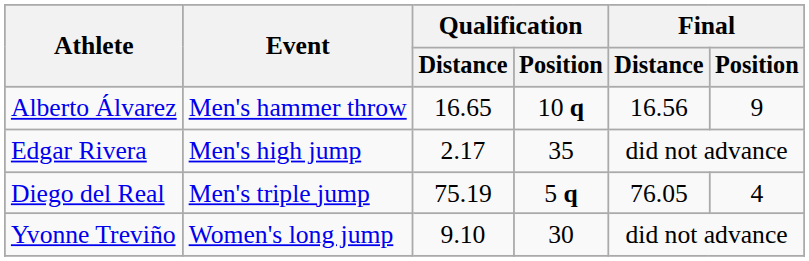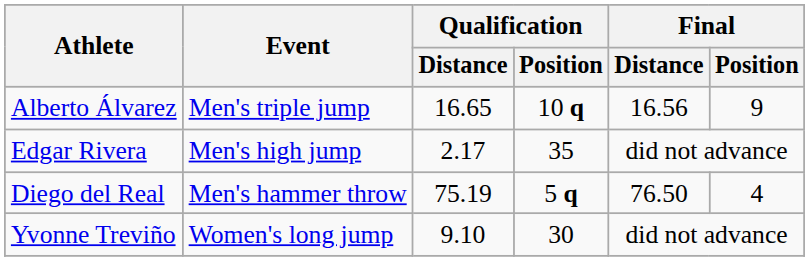Alberto Álvarez | Event: Men's hammer throw -> Men's triple jump
Diego del Real | Event: Men's triple jump -> Men's hammer throw
Diego del Real | Final / Distance: 76.05 -> 76.50
